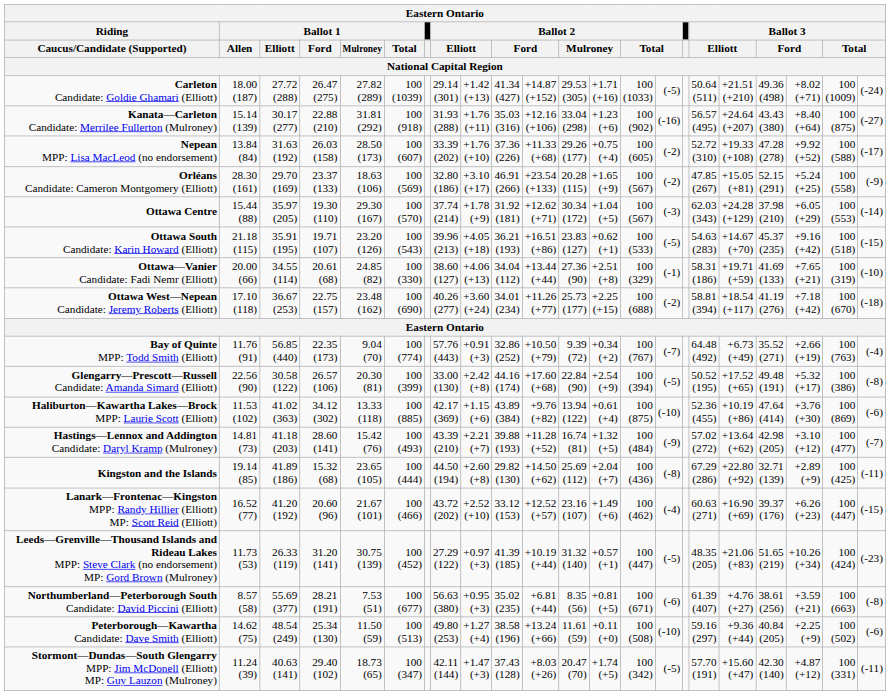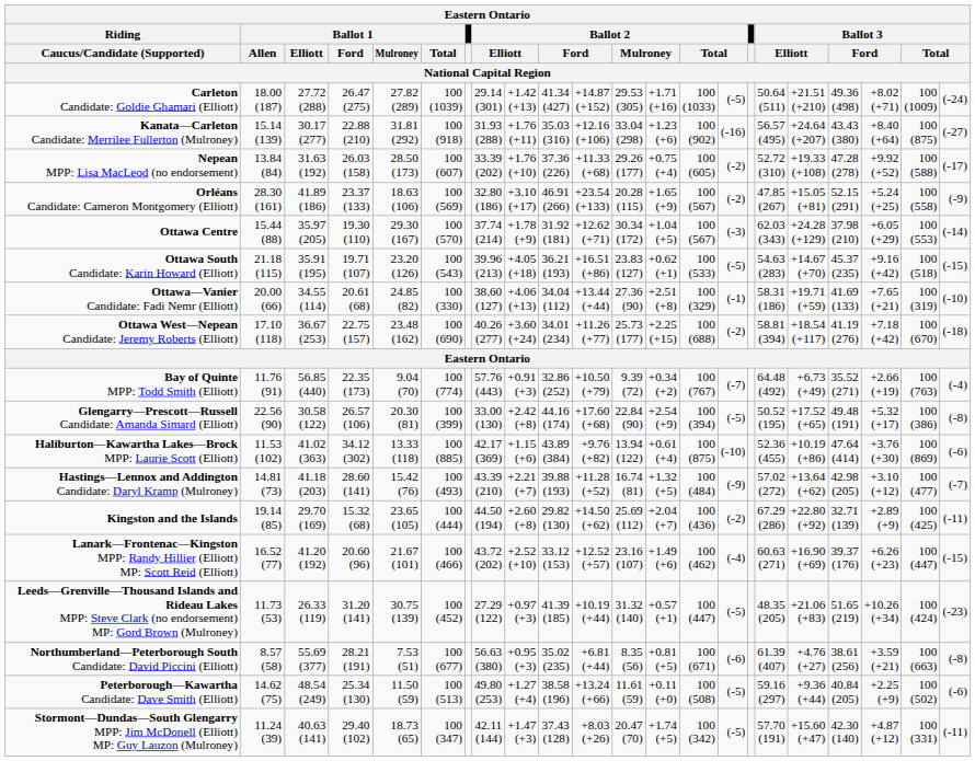Orléans Candidate: Cameron Montgomery (Elliott) | Ballot 1 / Elliott: 29.70 (169) -> 41.89 (186)
Kingston and the Islands | Ballot 1 / Elliott: 41.89 (186) -> 29.70 (169)
Kingston and the Islands | column 15: (-8) -> (-2)
Peterborough—Kawartha Candidate: Dave Smith (Elliott) | column 15: (-10) -> (-5)
